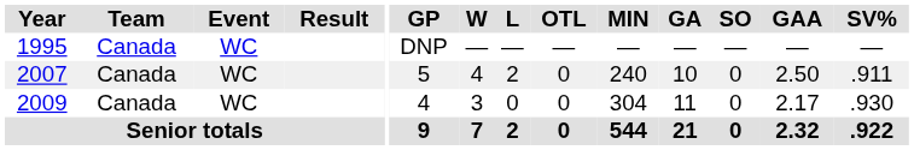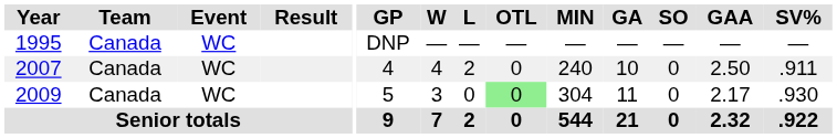2007 | GP: 5 -> 4
2009 | GP: 4 -> 5
2009 | OTL: no background -> lightgreen background
